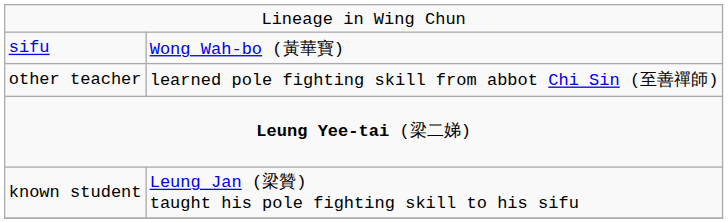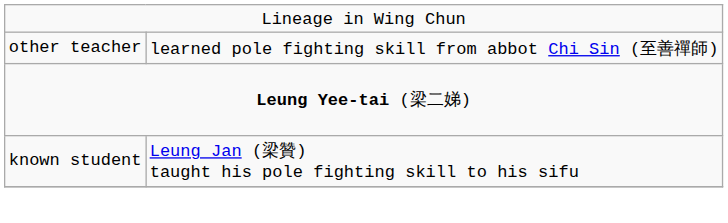- row: sifu | Wong Wah-bo (黃華寶)
